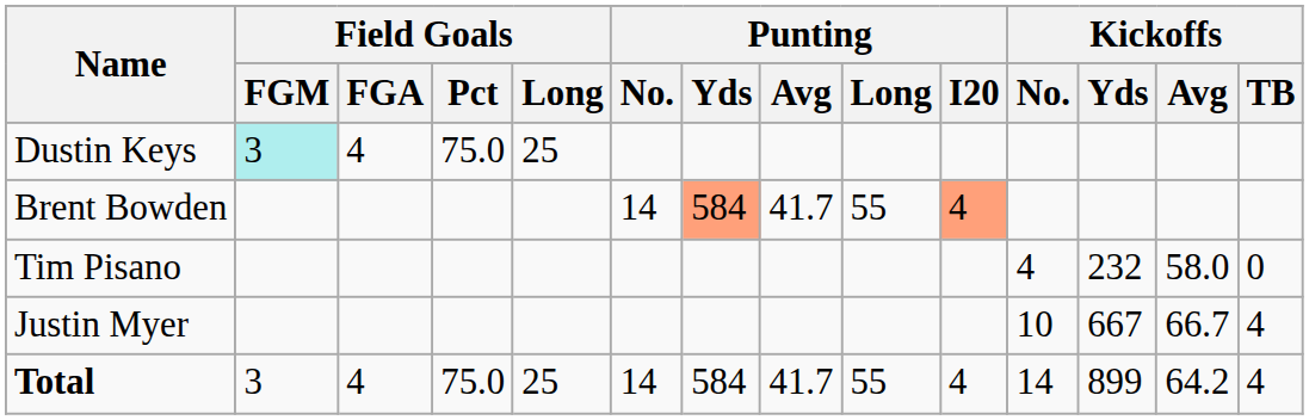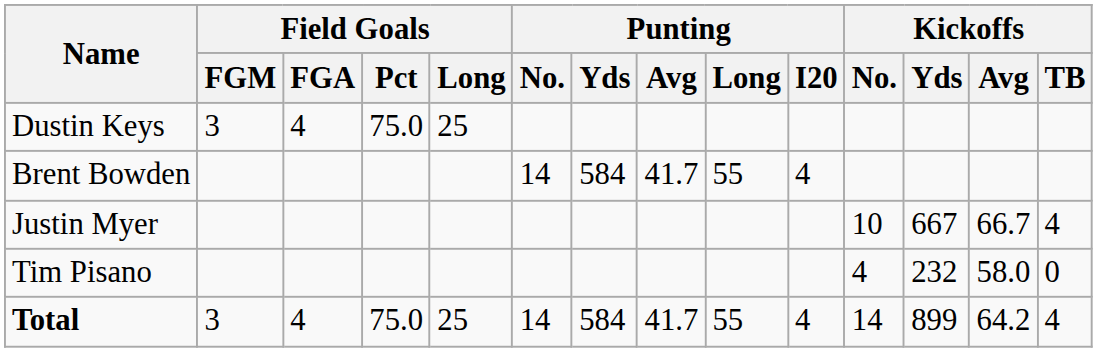Dustin Keys | Field Goals / FGM: paleturquoise background -> no background
Brent Bowden | Punting / Yds: lightsalmon background -> no background
Brent Bowden | Punting / I20: lightsalmon background -> no background
rows swapped: Justin Myer <-> Tim Pisano
